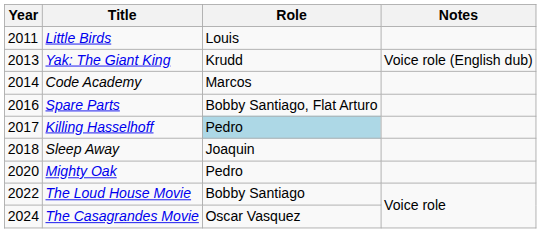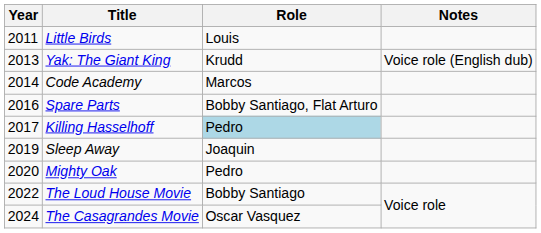Sleep Away | Year: 2018 -> 2019
